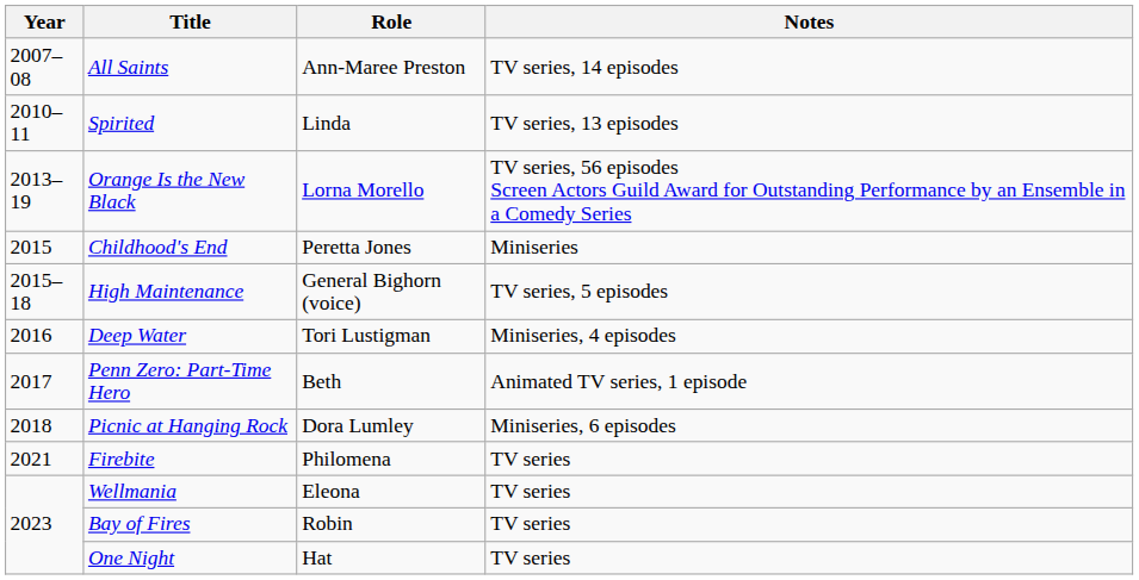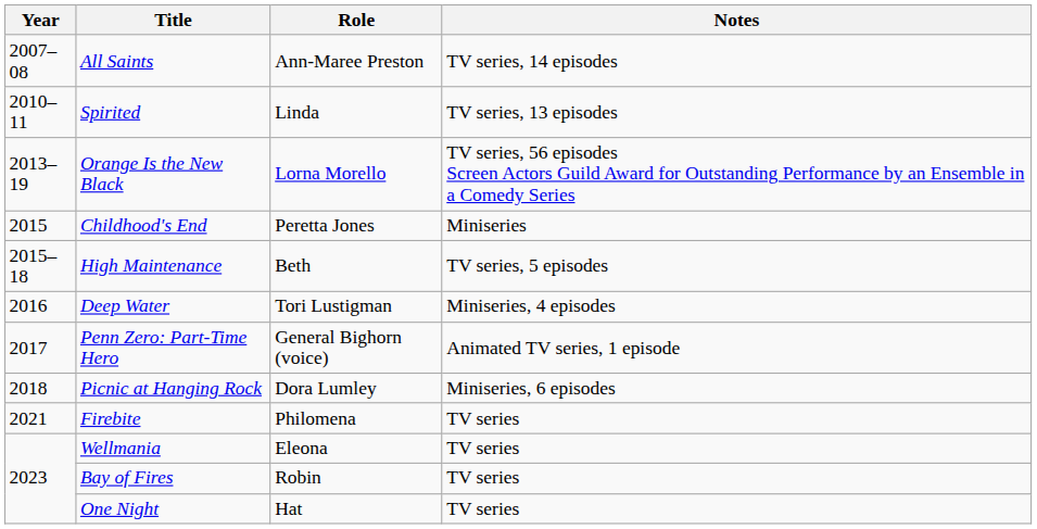High Maintenance | Role: General Bighorn (voice) -> Beth
Penn Zero: Part-Time Hero | Role: Beth -> General Bighorn (voice)
